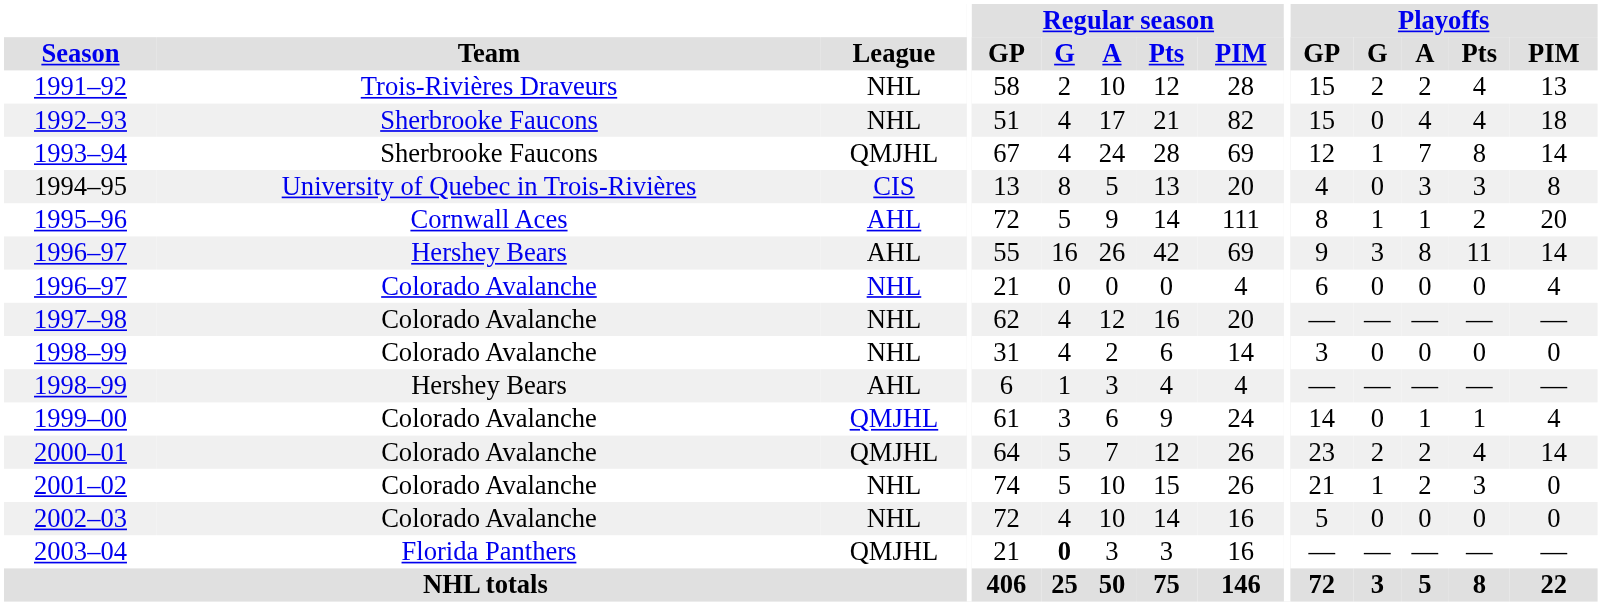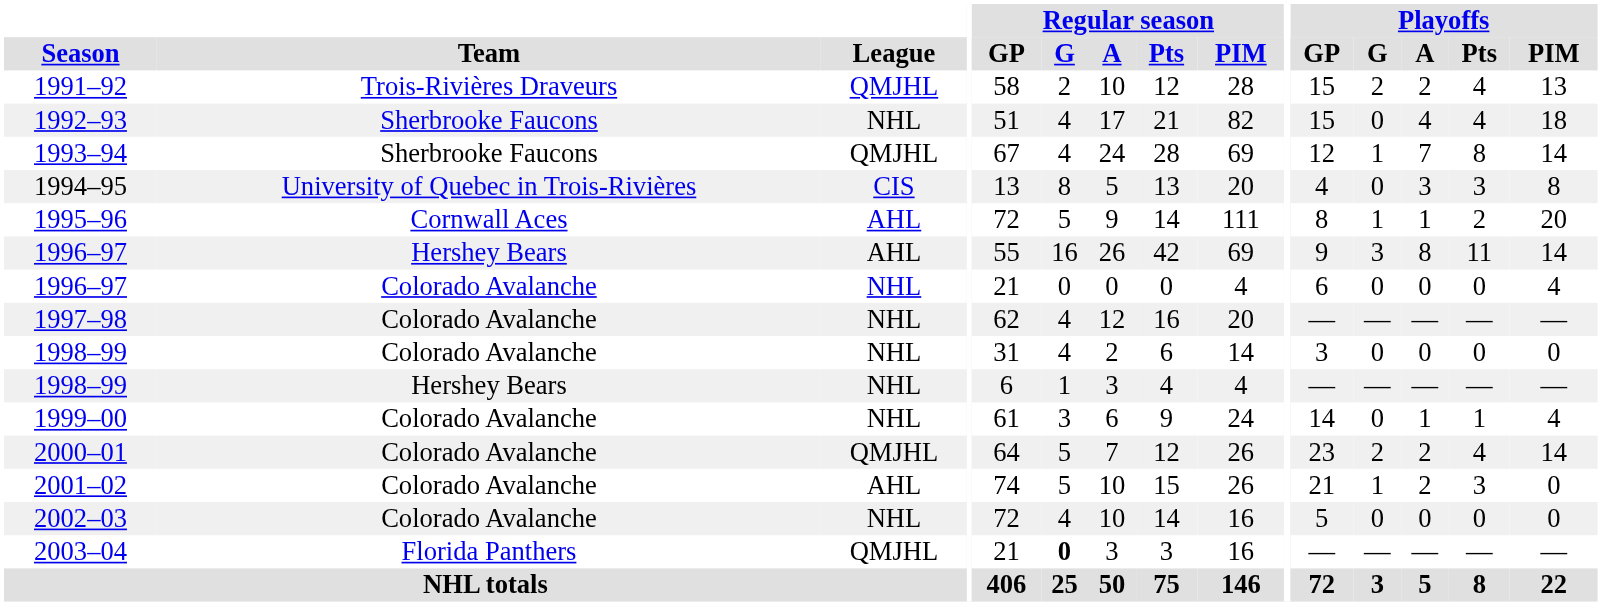1991–92 | League: NHL -> QMJHL
1998–99 / Hershey Bears | League: AHL -> NHL
1999–00 | League: QMJHL -> NHL
2001–02 | League: NHL -> AHL
